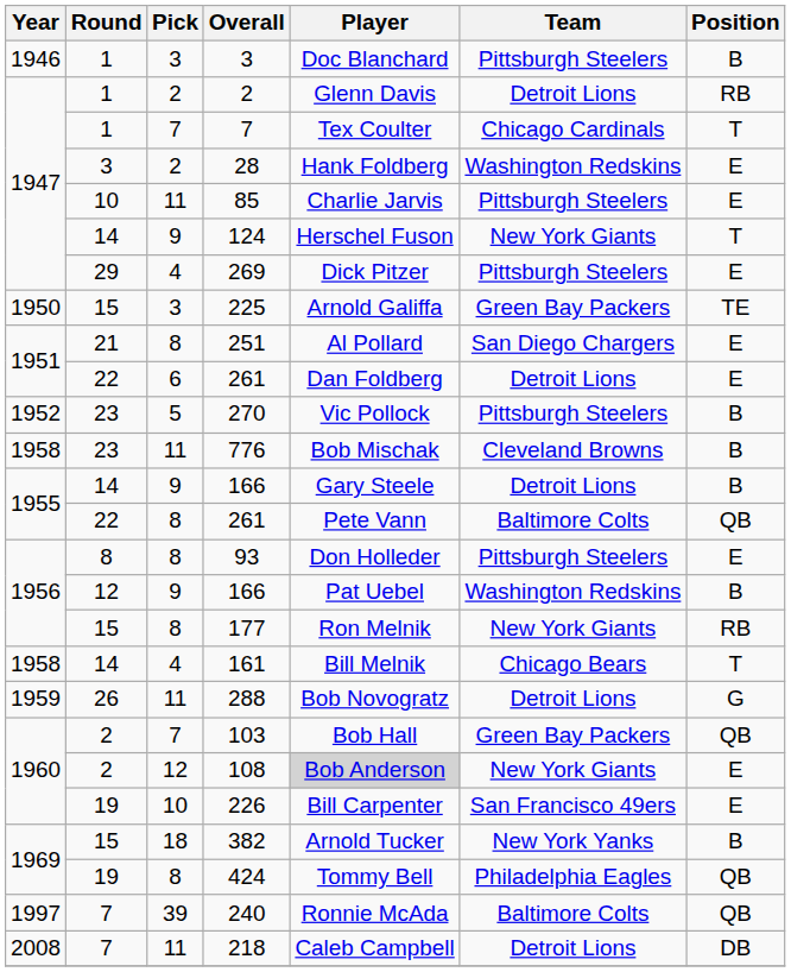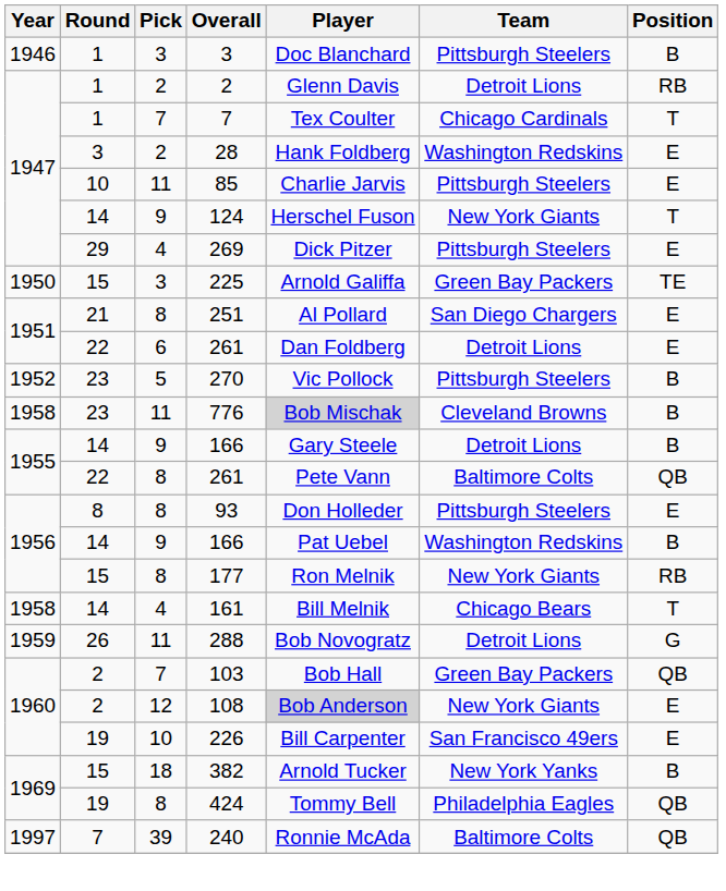776 | Player: no background -> lightgrey background
1956 / 166 | Round: 12 -> 14
- row: 2008 | 7 | 11 | 218 | Caleb Campbell | Detroit Lions | DB
